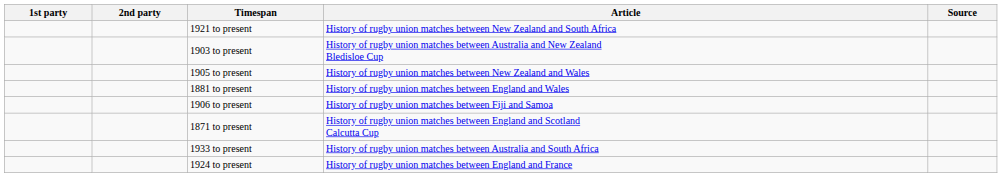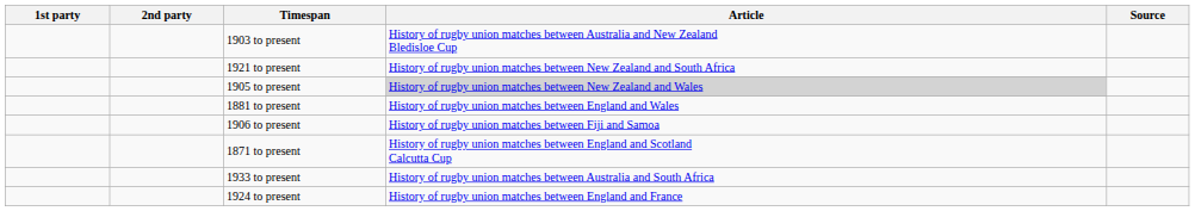rows swapped: 1921 to present <-> 1903 to present
1905 to present | Article: no background -> lightgrey background
